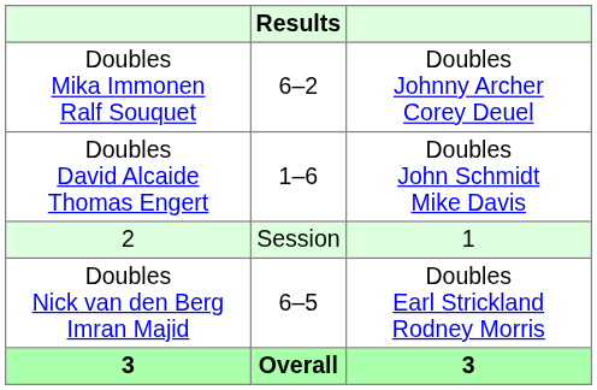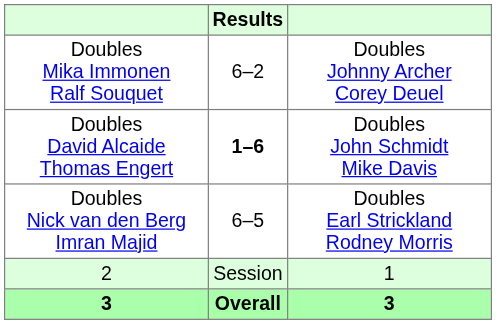Doubles David Alcaide Thomas Engert | Results: normal -> bold
rows swapped: Doubles Nick van den Berg Imran Majid <-> 2
